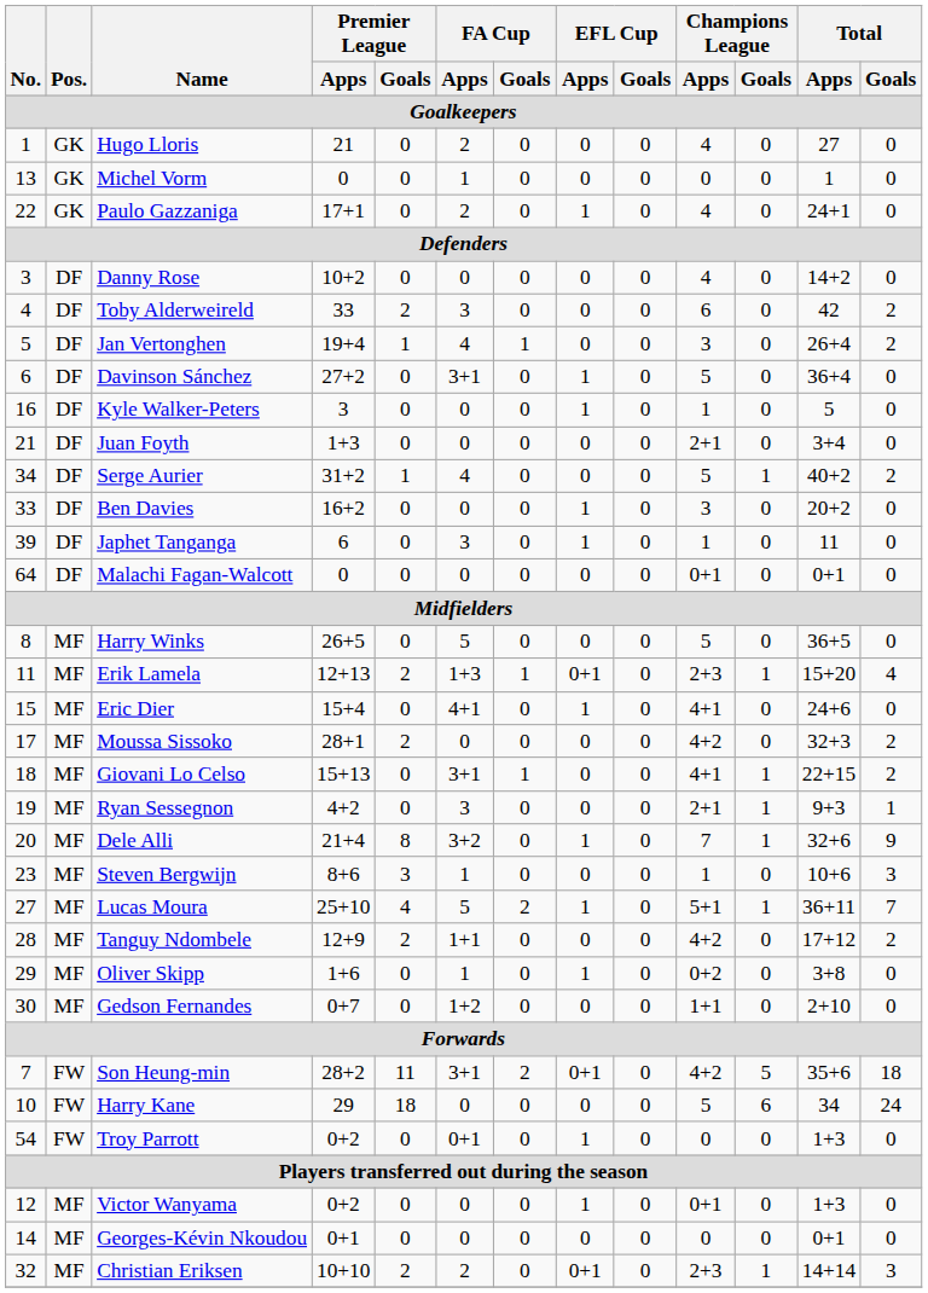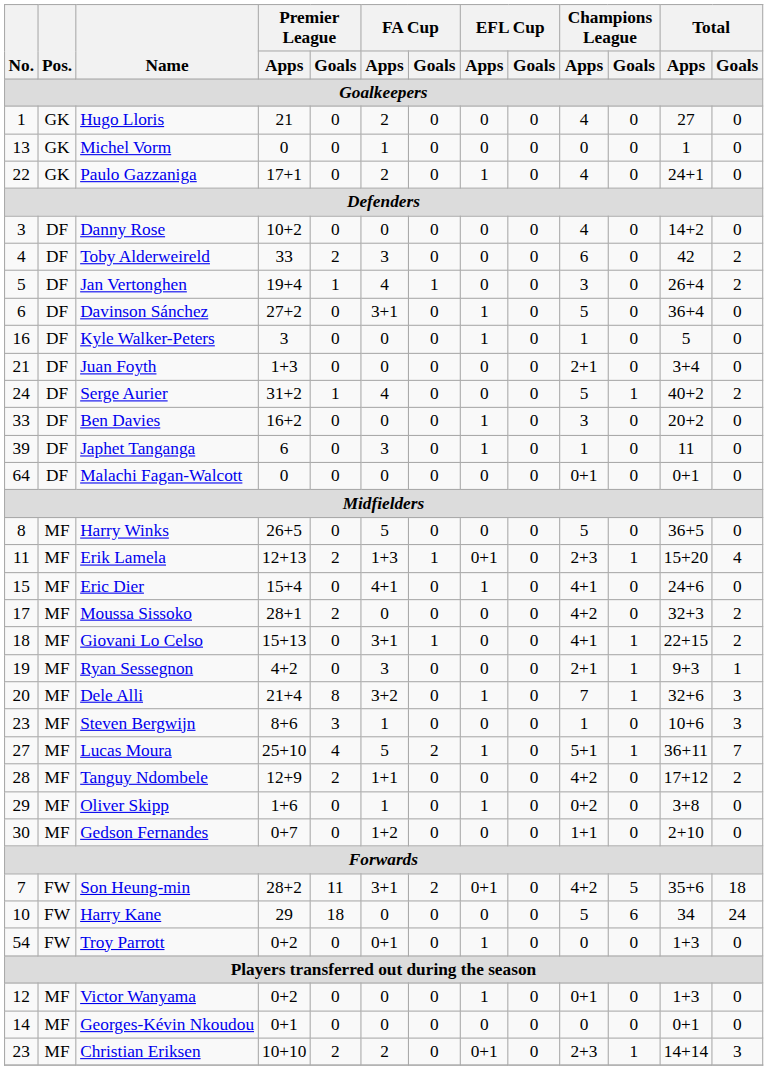Serge Aurier | No.: 34 -> 24
Dele Alli | Total / Goals: 9 -> 3
Christian Eriksen | No.: 32 -> 23
